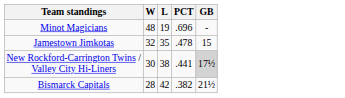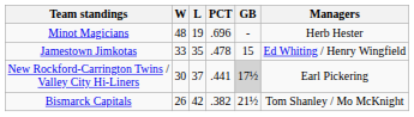+ column: Managers | Herb Hester | Ed Whiting / Henry Wingfield | Earl Pickering | Tom Shanley / Mo McKnight
Jamestown Jimkotas | W: 32 -> 33
New Rockford-Carrington Twins / Valley City Hi-Liners | L: 38 -> 37
Bismarck Capitals | W: 28 -> 26
